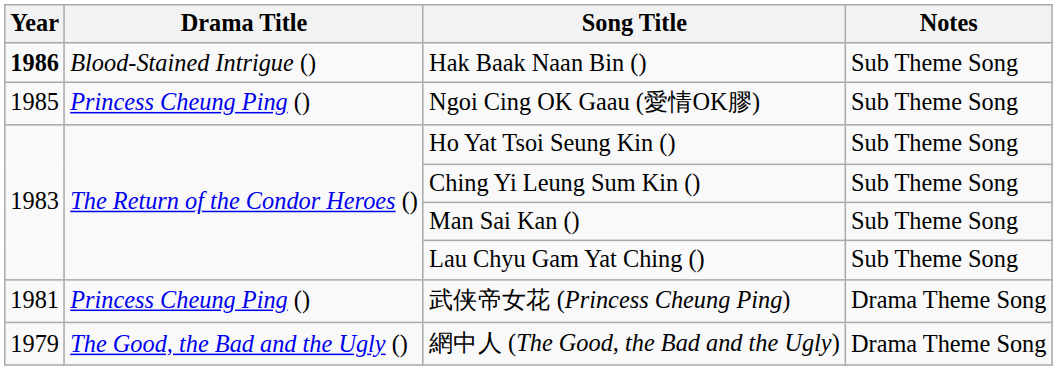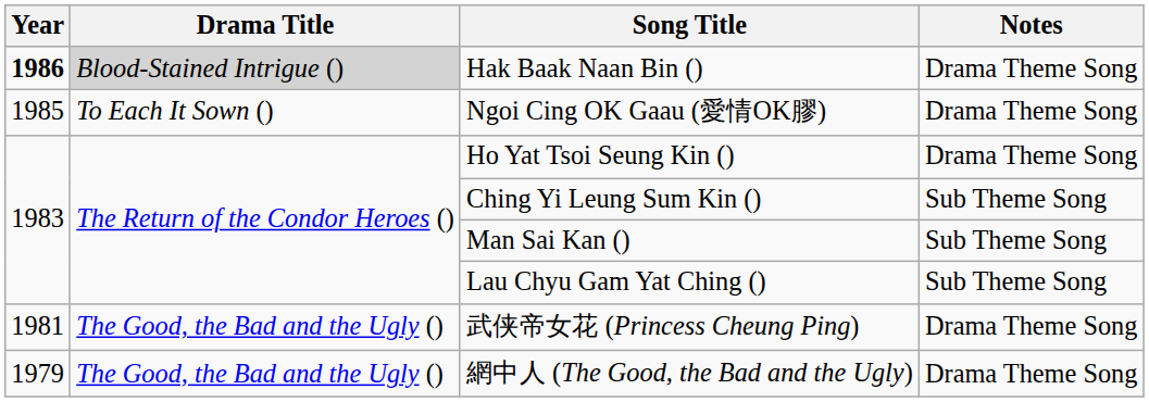Hak Baak Naan Bin () | Drama Title: no background -> lightgrey background
Hak Baak Naan Bin () | Notes: Sub Theme Song -> Drama Theme Song
Ngoi Cing OK Gaau (愛情OK膠) | Drama Title: Princess Cheung Ping () -> To Each It Sown ()
Ngoi Cing OK Gaau (愛情OK膠) | Notes: Sub Theme Song -> Drama Theme Song
Ho Yat Tsoi Seung Kin () | Notes: Sub Theme Song -> Drama Theme Song
武侠帝女花 (Princess Cheung Ping) | Drama Title: Princess Cheung Ping () -> The Good, the Bad and the Ugly ()
